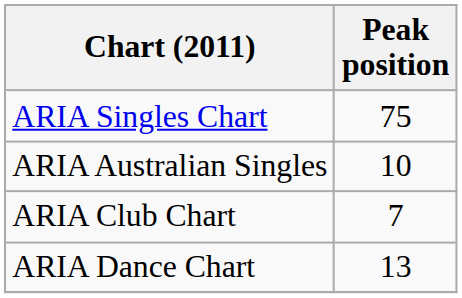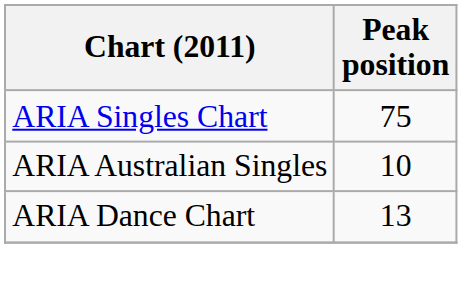- row: ARIA Club Chart | 7
